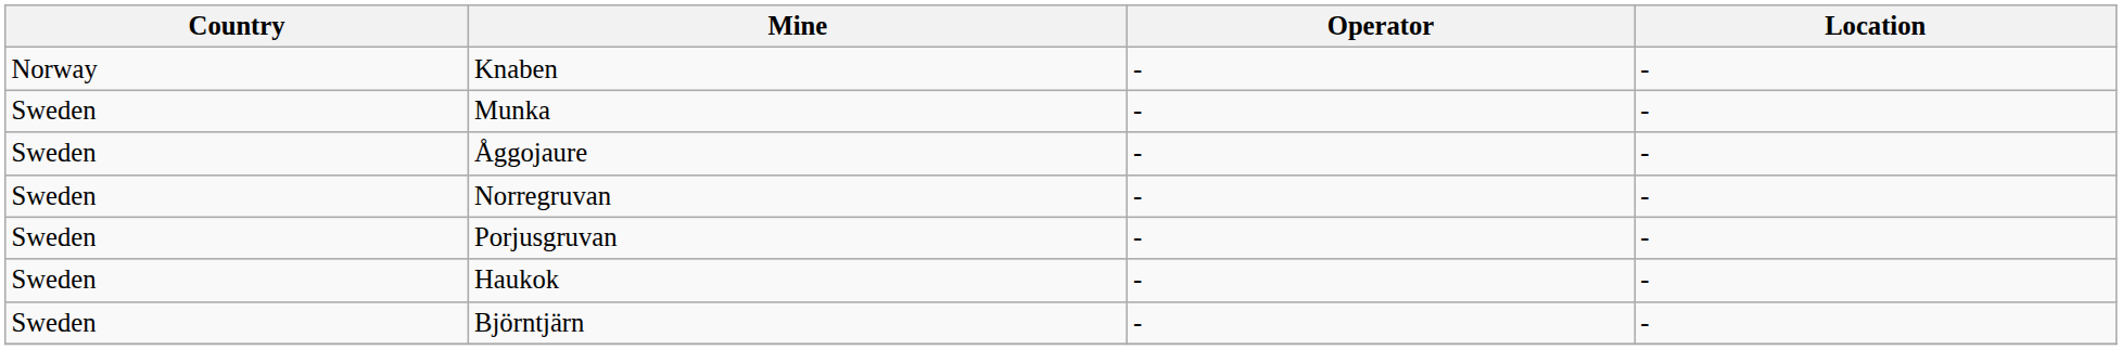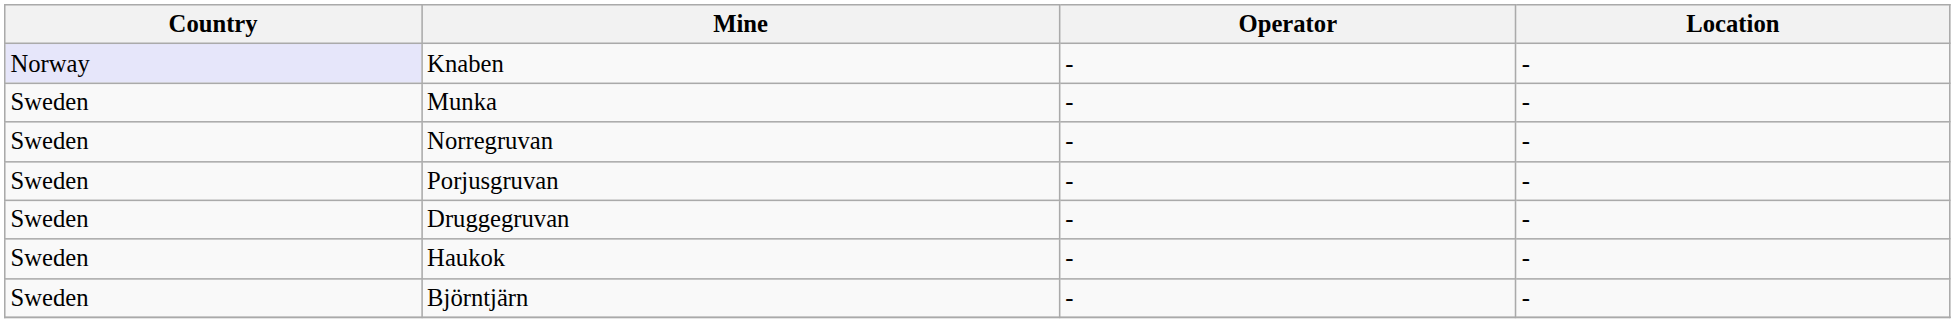Knaben | Country: no background -> lavender background
- row: Sweden | Åggojaure | - | -
+ row: Sweden | Druggegruvan | - | -
